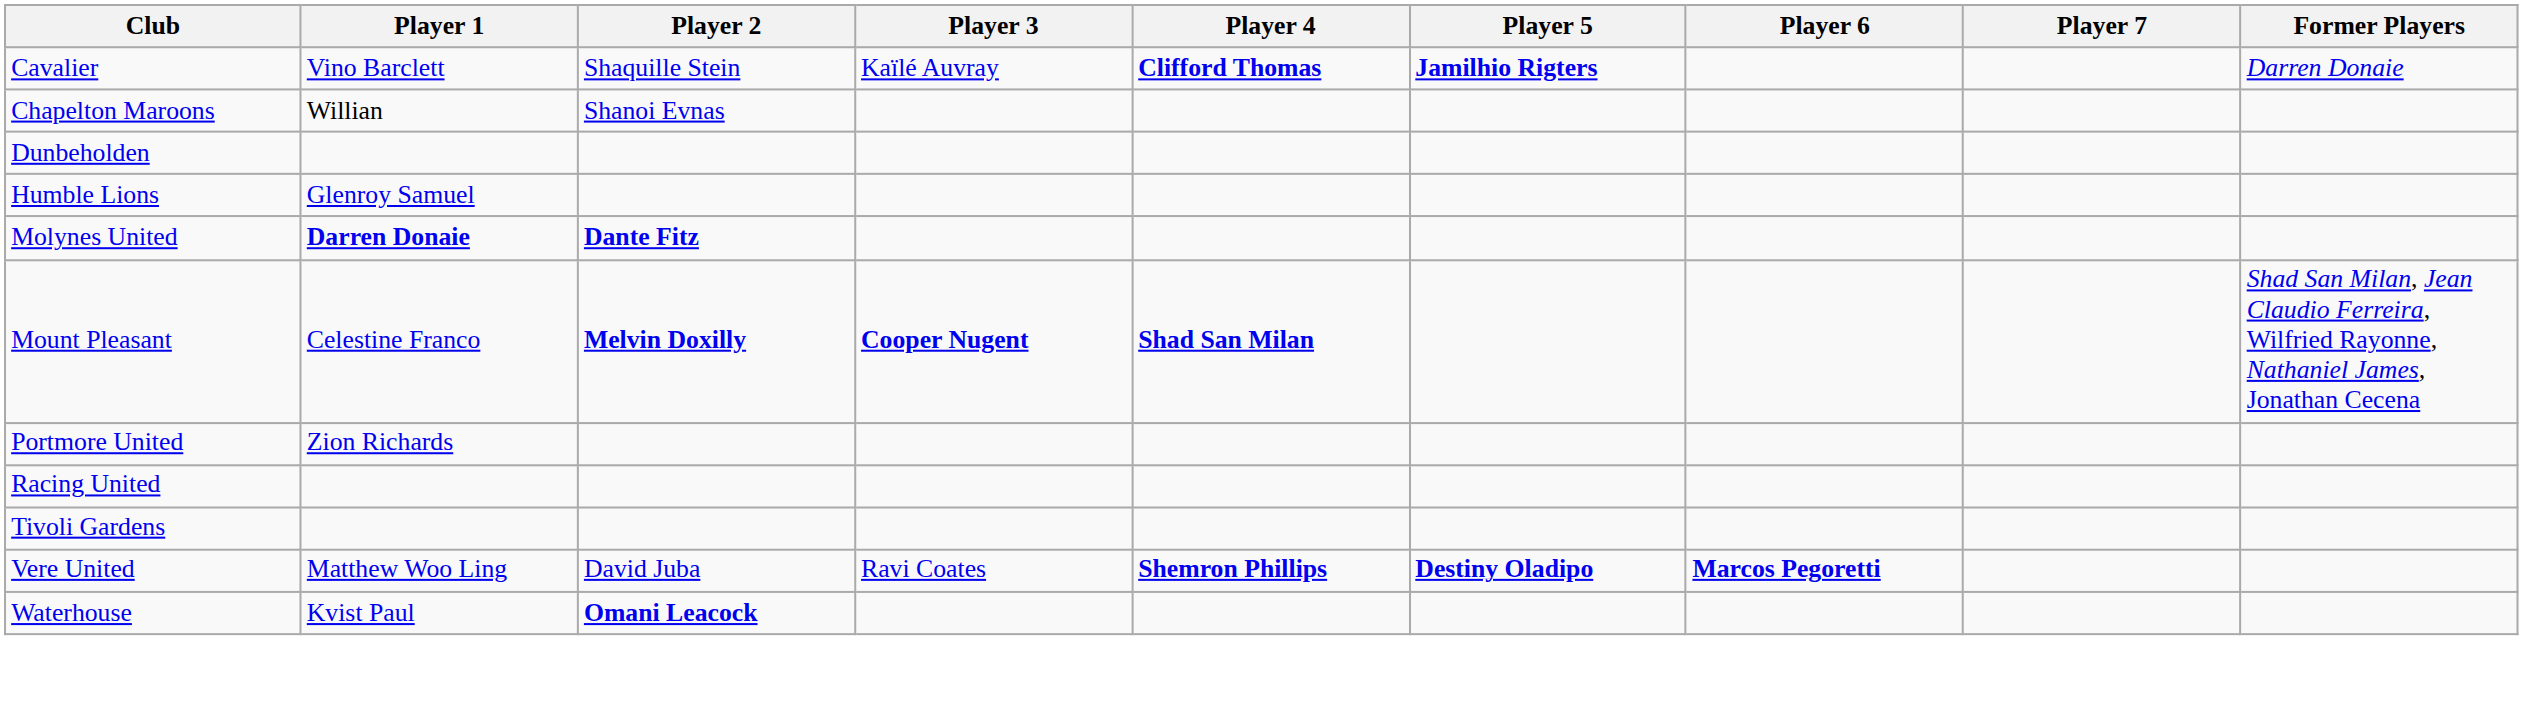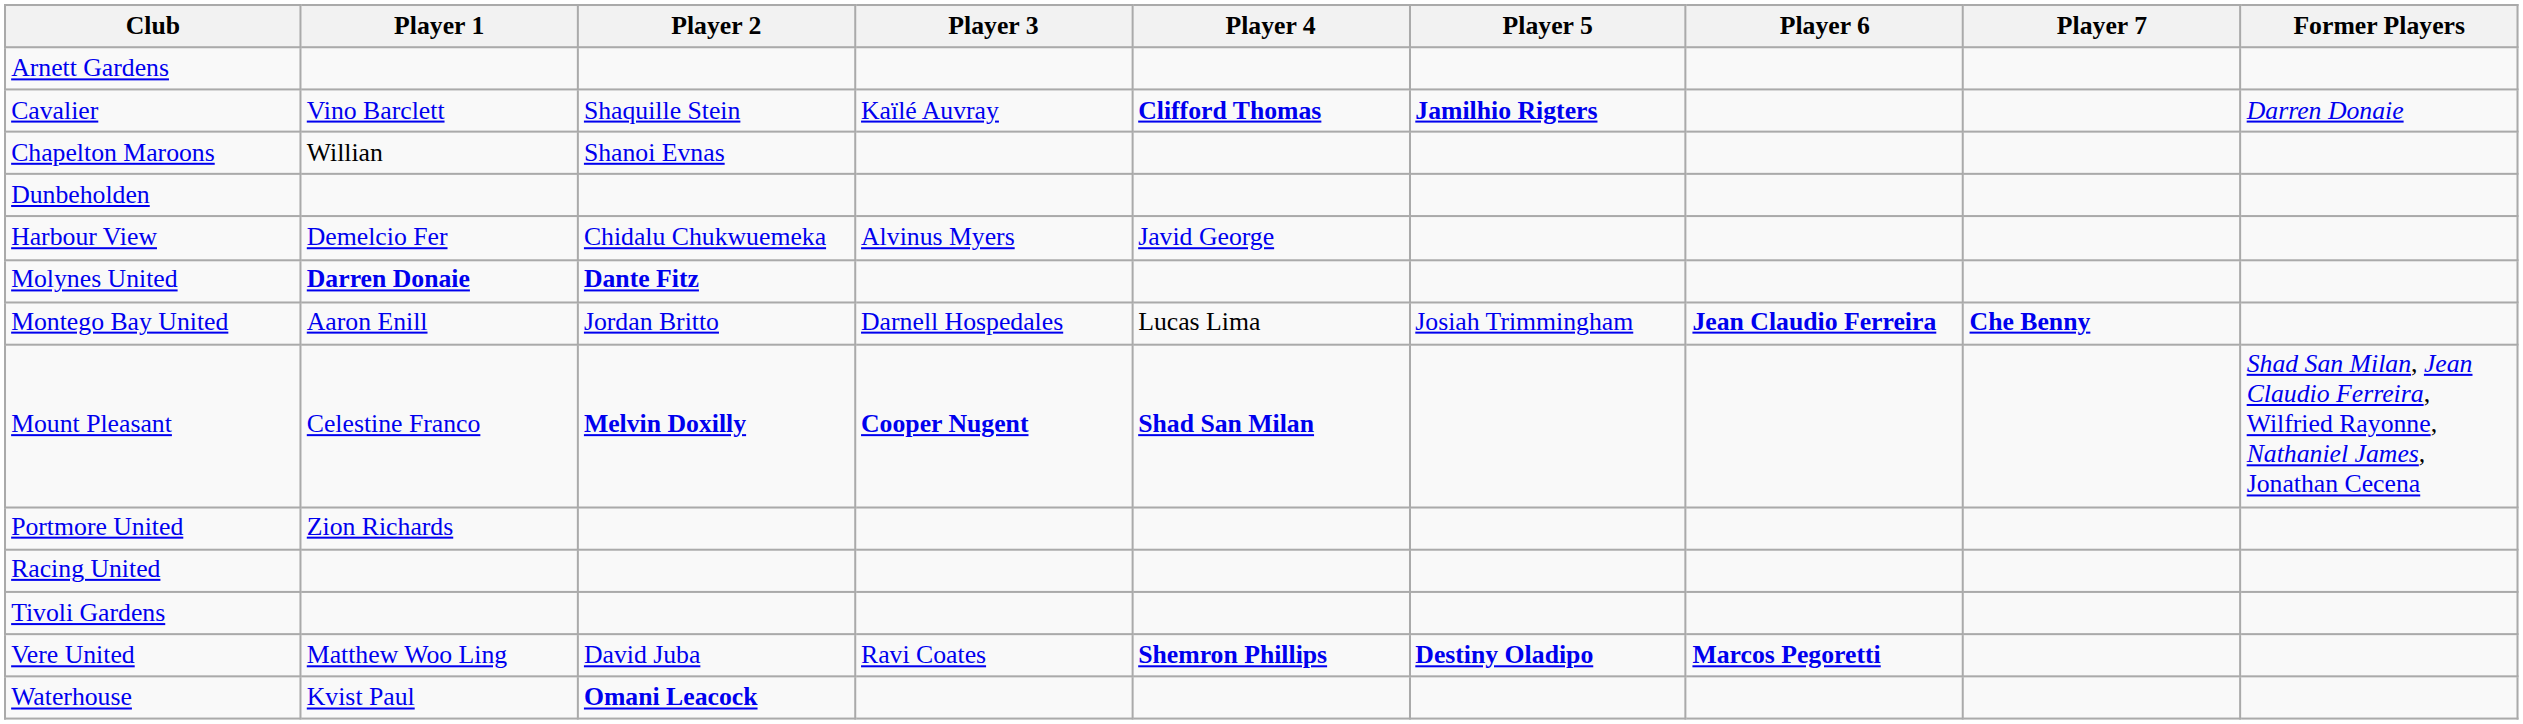+ row: Arnett Gardens
+ row: Harbour View | Demelcio Fer | Chidalu Chukwuemeka | Alvinus Myers | Javid George
- row: Humble Lions | Glenroy Samuel
+ row: Montego Bay United | Aaron Enill | Jordan Britto | Darnell Hospedales | Lucas Lima | Josiah Trimmingham | Jean Claudio Ferreira | Che Benny
